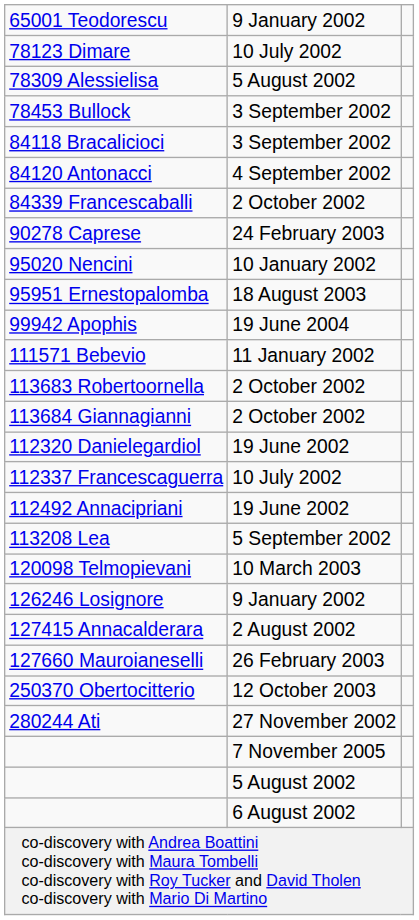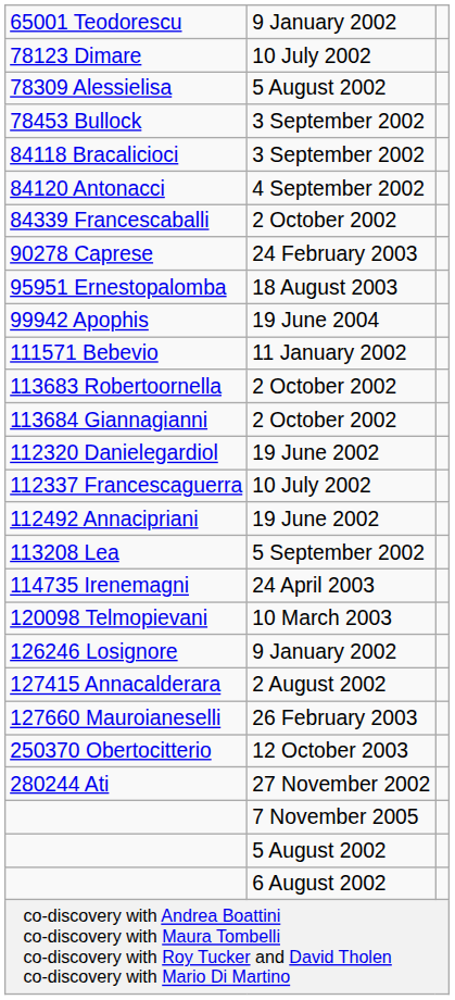- row: 95020 Nencini | 10 January 2002
+ row: 114735 Irenemagni | 24 April 2003
